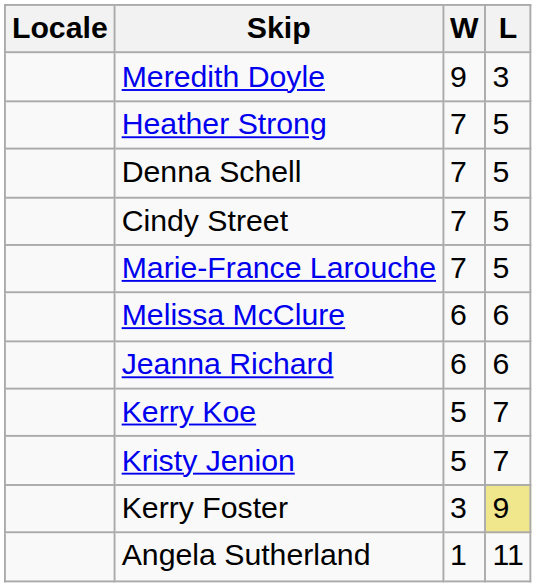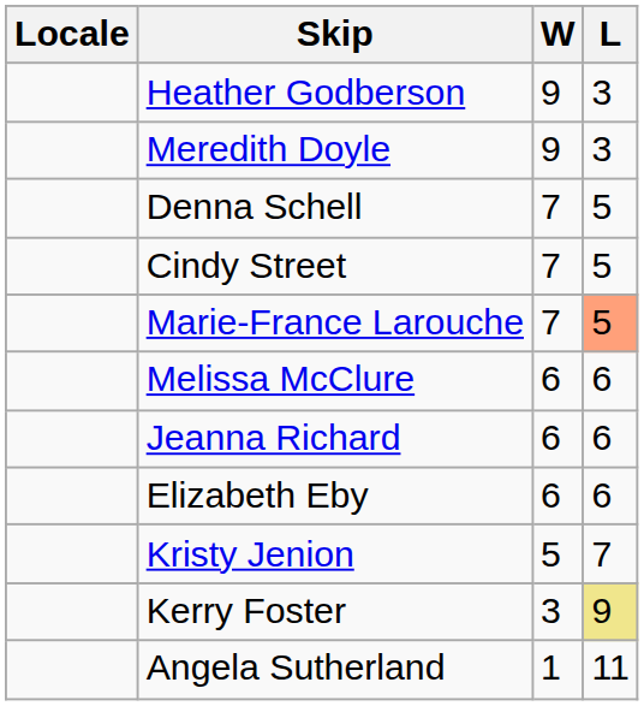+ row: Heather Godberson | 9 | 3
- row: Heather Strong | 7 | 5
Marie-France Larouche | L: no background -> lightsalmon background
+ row: Elizabeth Eby | 6 | 6
- row: Kerry Koe | 5 | 7
